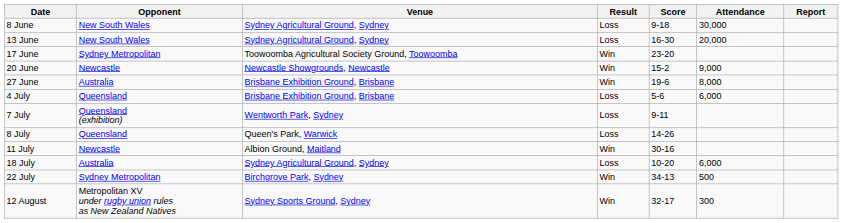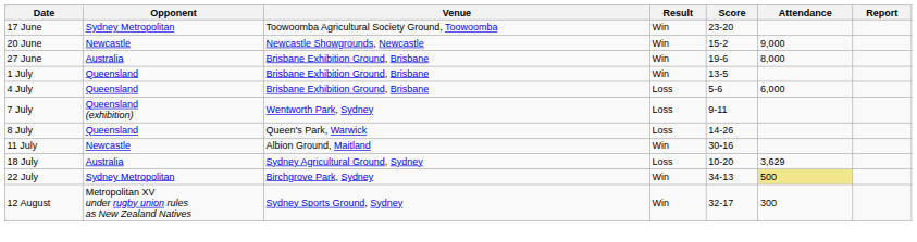- row: 8 June | New South Wales | Sydney Agricultural Ground, Sydney | Loss | 9-18 | 30,000
- row: 13 June | New South Wales | Sydney Agricultural Ground, Sydney | Loss | 16-30 | 20,000
+ row: 1 July | Queensland | Brisbane Exhibition Ground, Brisbane | Win | 13-5
18 July | Attendance: 6,000 -> 3,629
22 July | Attendance: no background -> khaki background
